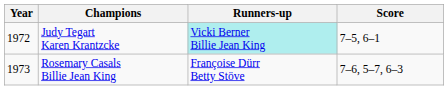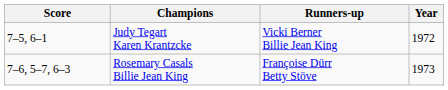columns swapped: Year <-> Score
Judy Tegart Karen Krantzcke | Runners-up: paleturquoise background -> no background
